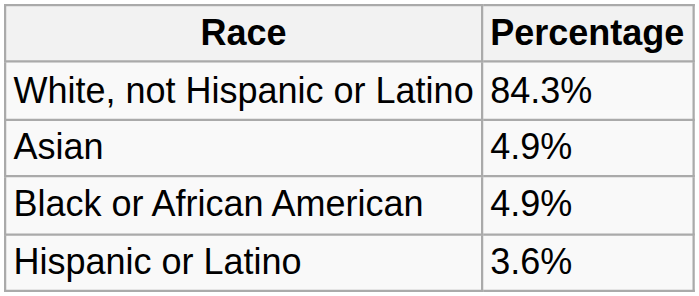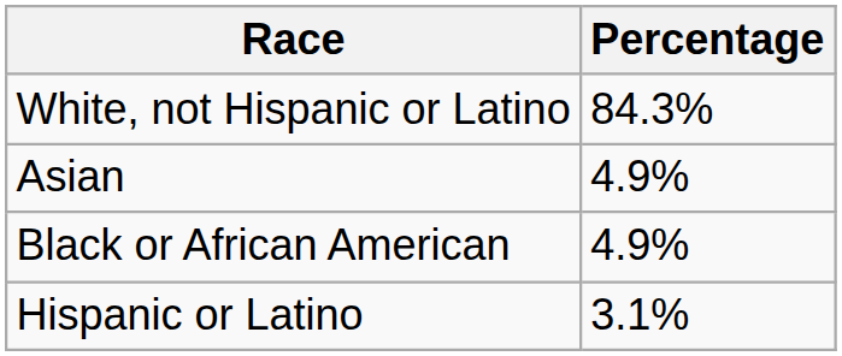Hispanic or Latino | Percentage: 3.6% -> 3.1%
